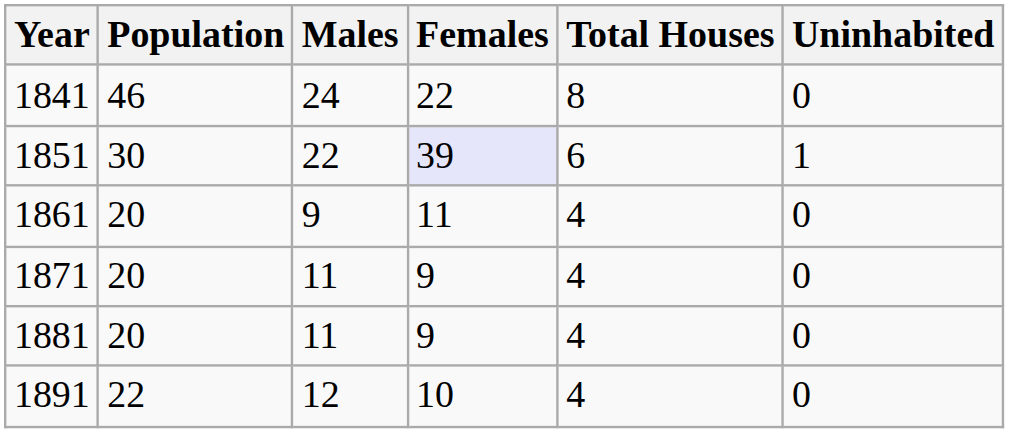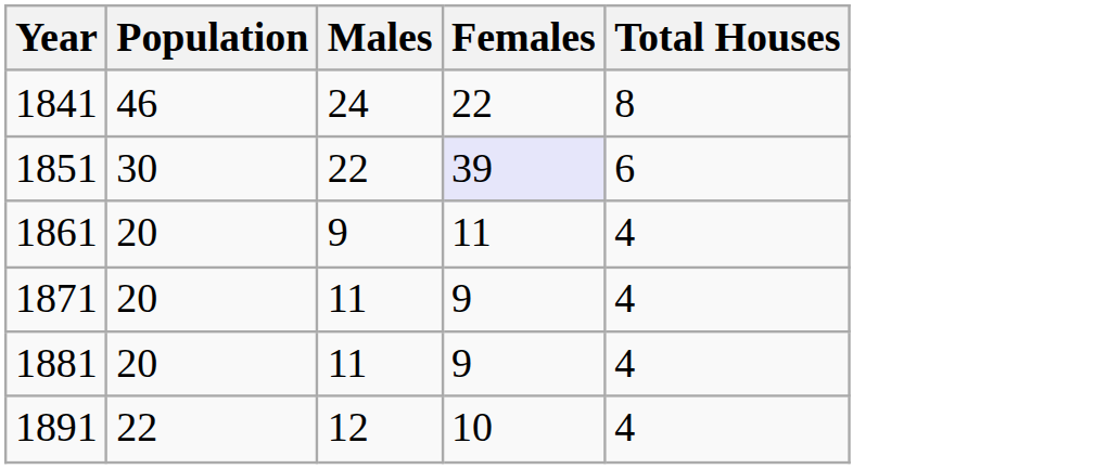- column: Uninhabited | 0 | 1 | 0 | 0 | 0 | 0
